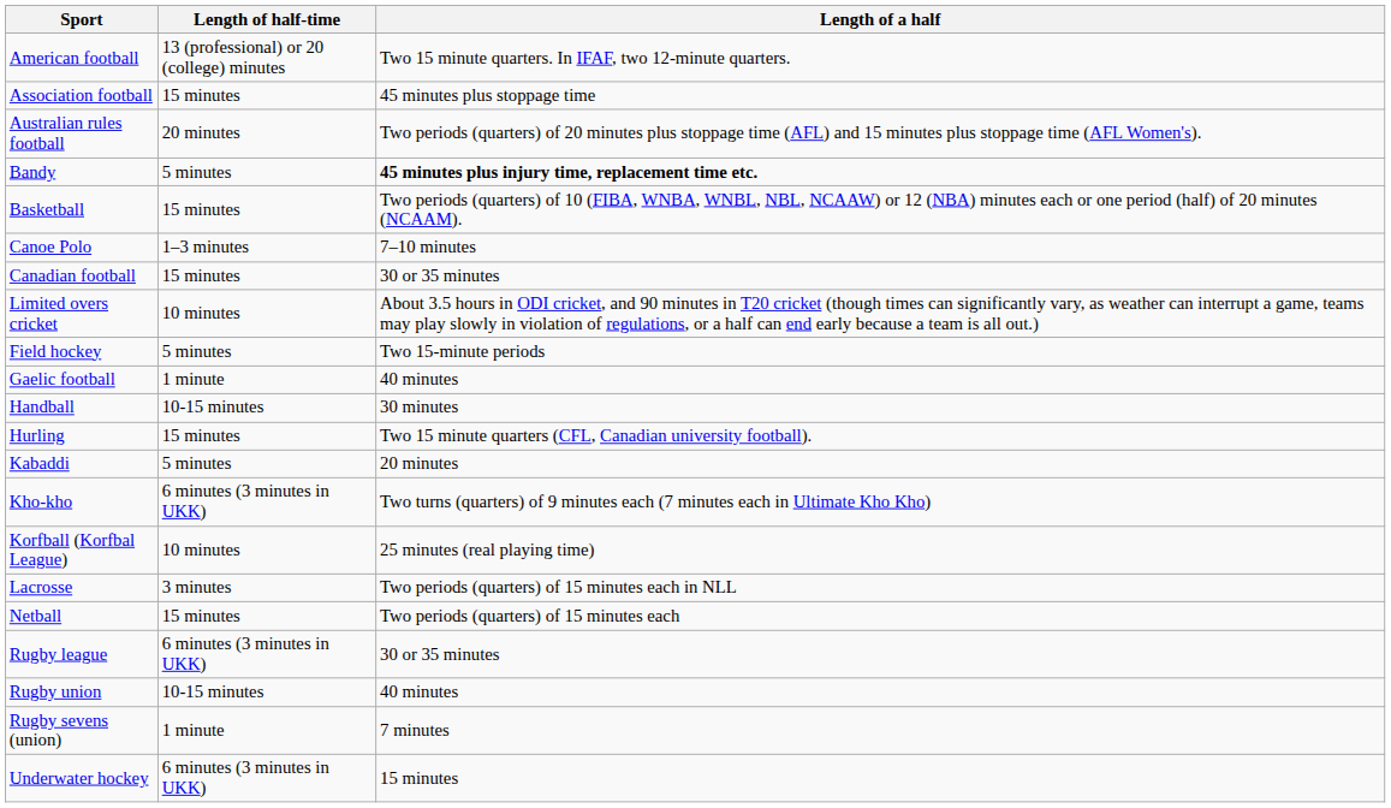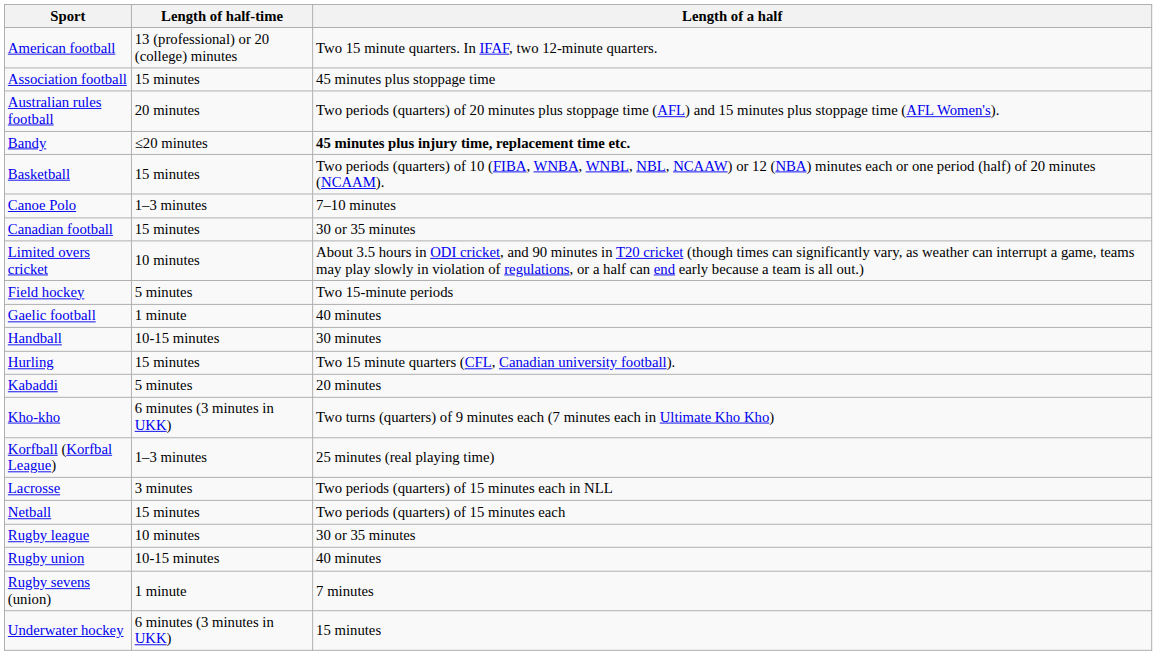Bandy | Length of half-time: 5 minutes -> ≤20 minutes
Korfball (Korfbal League) | Length of half-time: 10 minutes -> 1–3 minutes
Rugby league | Length of half-time: 6 minutes (3 minutes in UKK) -> 10 minutes
